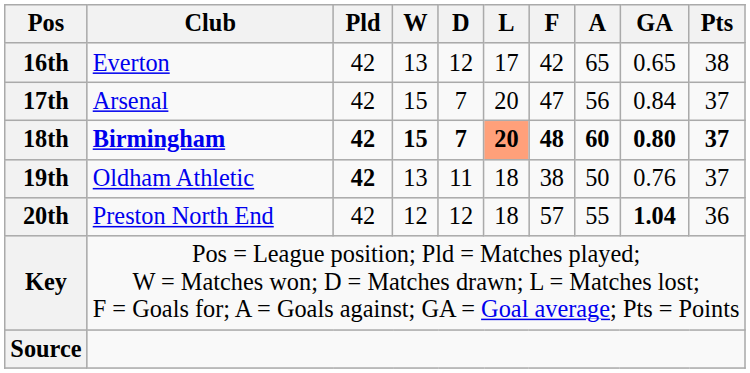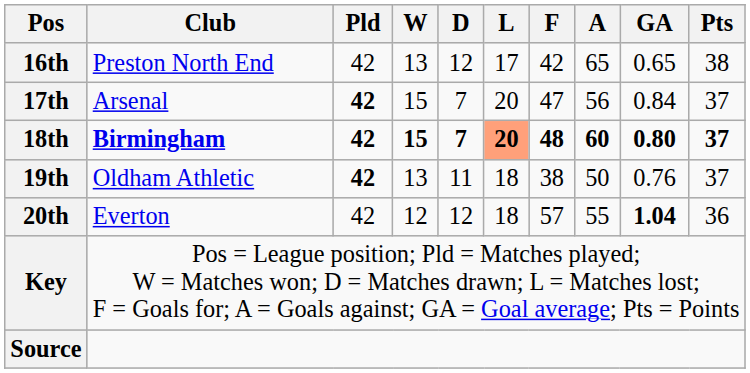16th | Club: Everton -> Preston North End
17th | Pld: normal -> bold
20th | Club: Preston North End -> Everton
